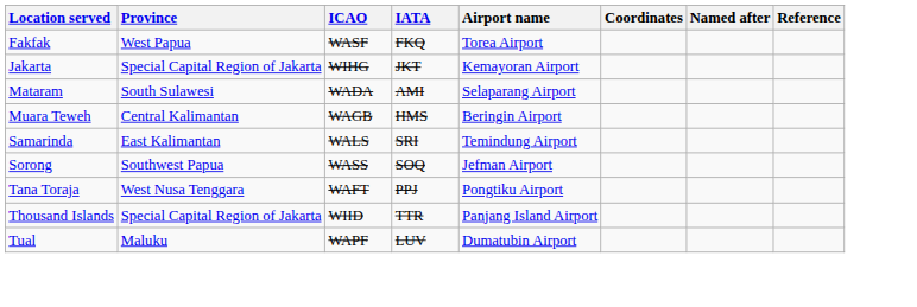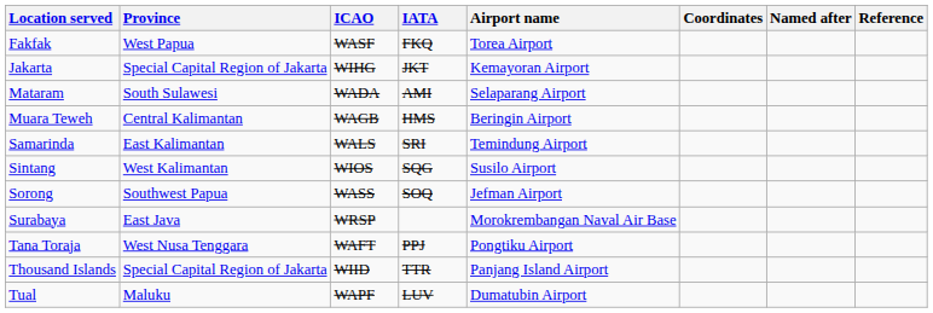+ row: Sintang | West Kalimantan | WIOS | SQG | Susilo Airport
+ row: Surabaya | East Java | WRSP | Morokrembangan Naval Air Base
